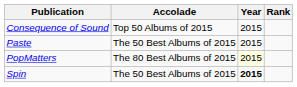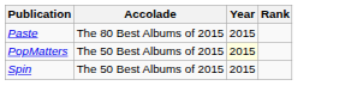- row: Consequence of Sound | Top 50 Albums of 2015 | 2015
Paste | Accolade: The 50 Best Albums of 2015 -> The 80 Best Albums of 2015
PopMatters | Accolade: The 80 Best Albums of 2015 -> The 50 Best Albums of 2015
Spin | Year: bold -> normal
